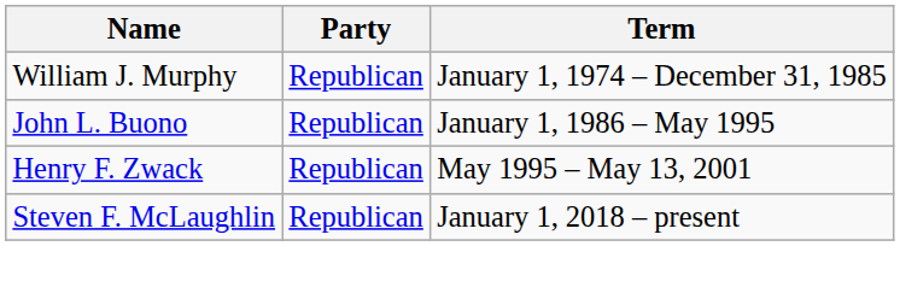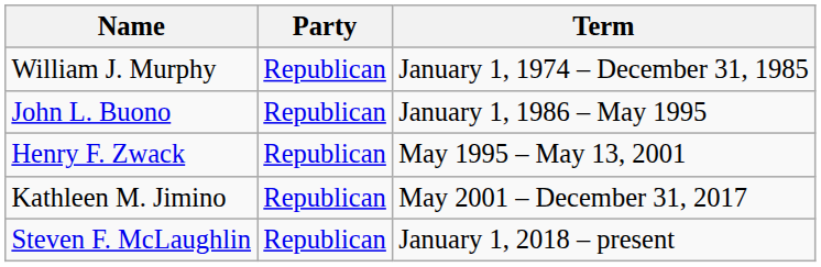+ row: Kathleen M. Jimino | Republican | May 2001 – December 31, 2017
